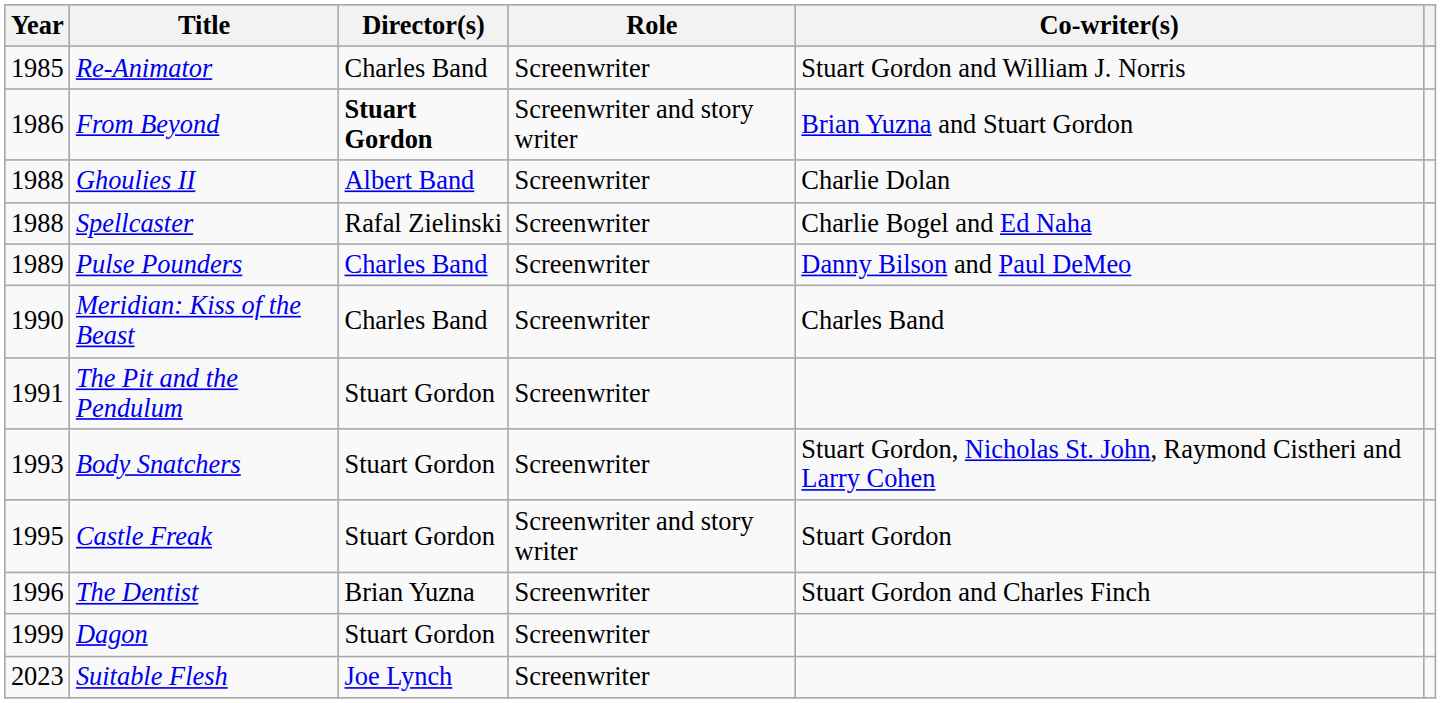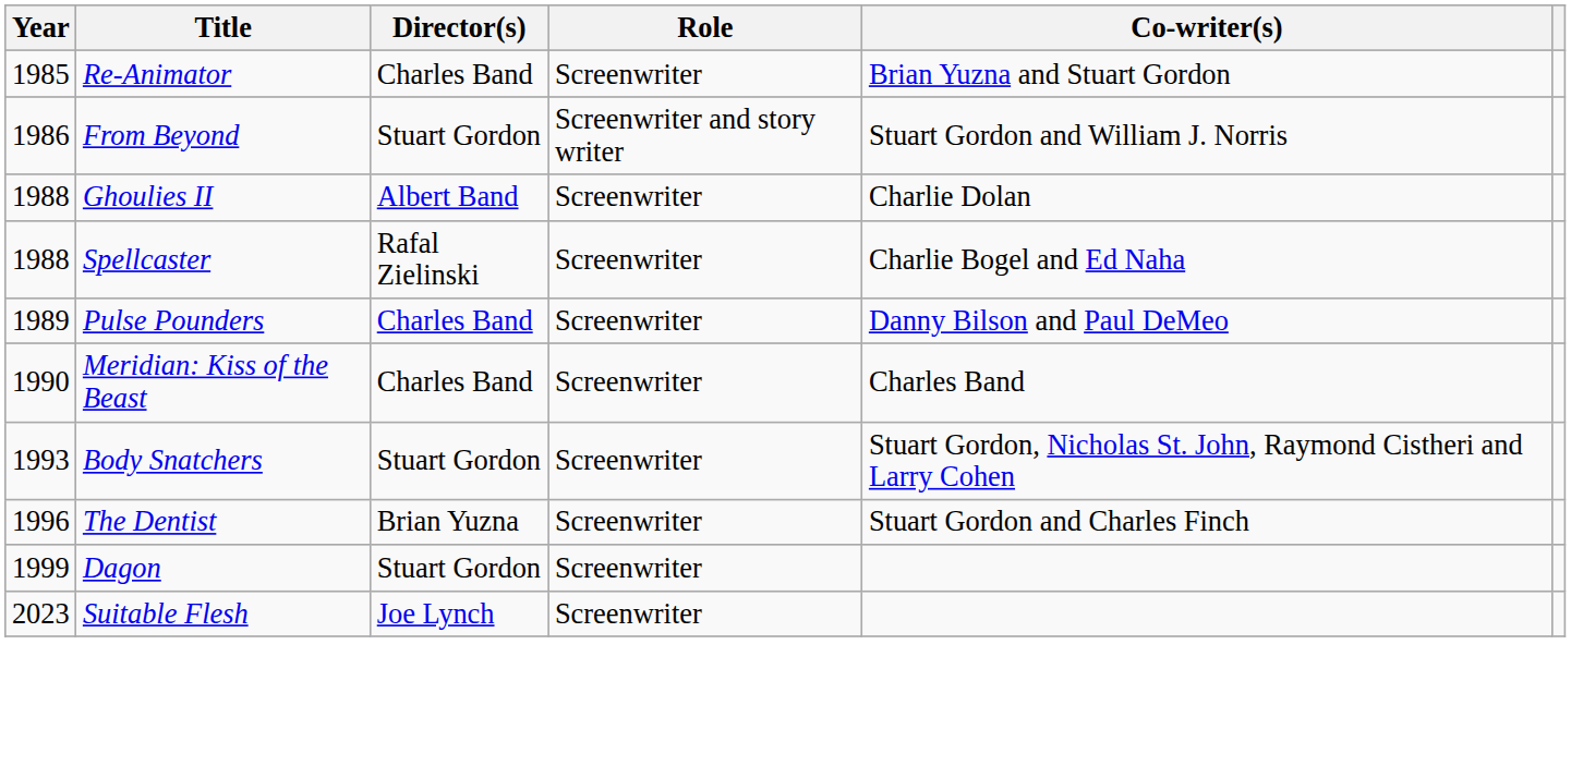Re-Animator | Co-writer(s): Stuart Gordon and William J. Norris -> Brian Yuzna and Stuart Gordon
From Beyond | Director(s): bold -> normal
From Beyond | Co-writer(s): Brian Yuzna and Stuart Gordon -> Stuart Gordon and William J. Norris
- row: 1991 | The Pit and the Pendulum | Stuart Gordon | Screenwriter
- row: 1995 | Castle Freak | Stuart Gordon | Screenwriter and story writer | Stuart Gordon
